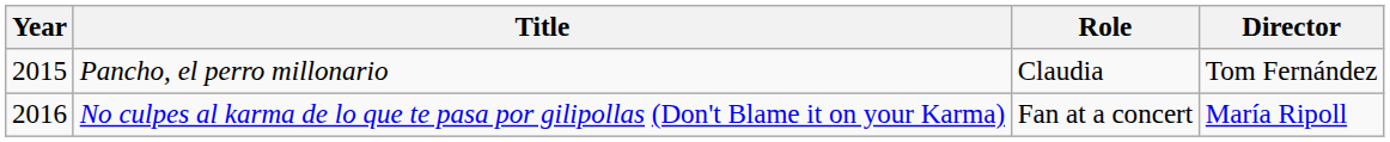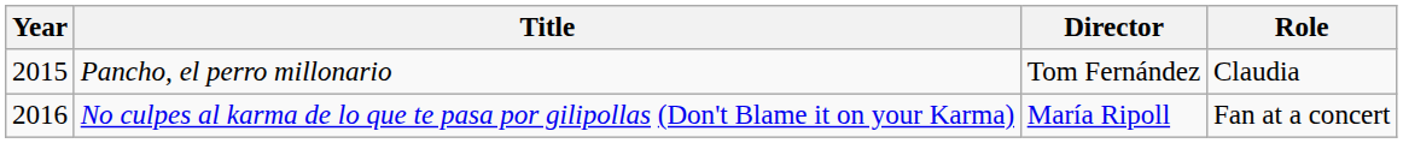columns swapped: Role <-> Director
